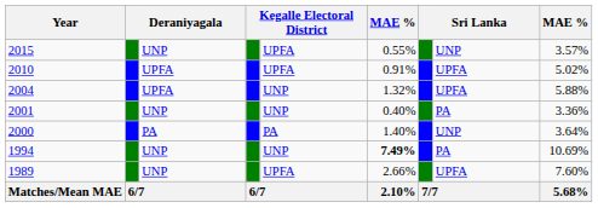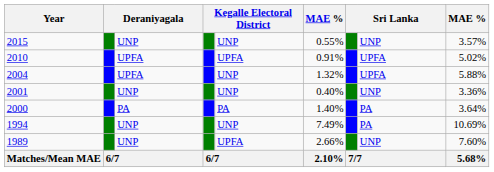2015 | column 5: UPFA -> UNP
2001 | column 8: PA -> UNP
2000 | column 8: UNP -> PA
1994 | column 6: bold -> normal
1989 | column 8: UPFA -> UNP
